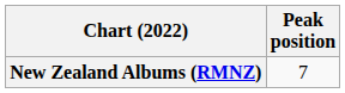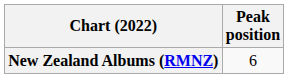New Zealand Albums (RMNZ) | Peak position: 7 -> 6
